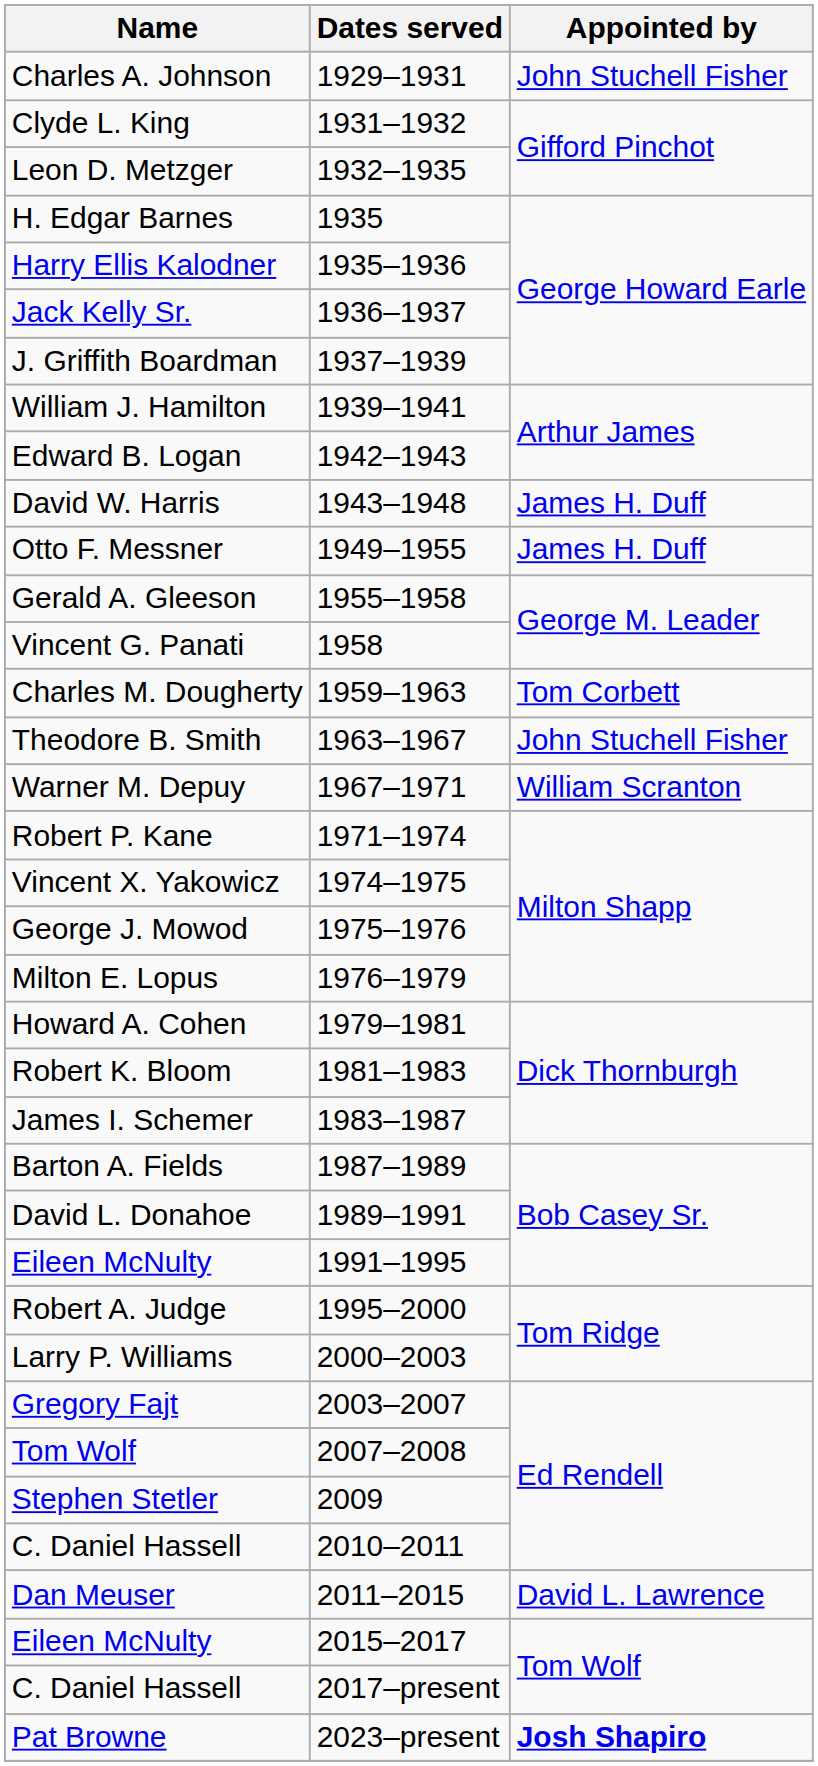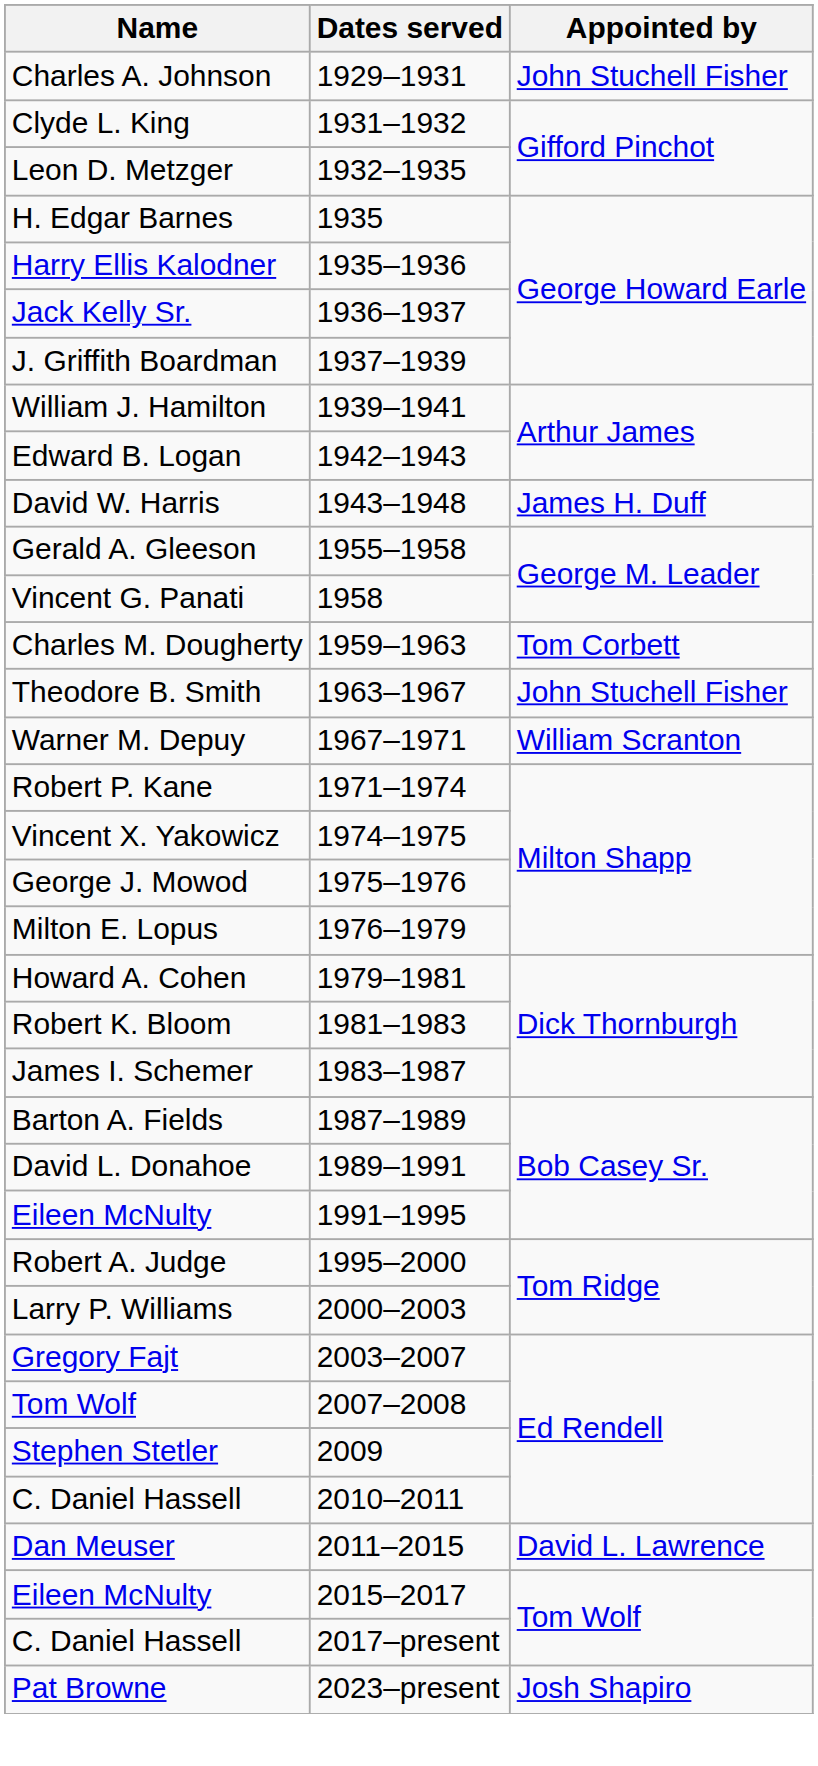- row: Otto F. Messner | 1949–1955 | James H. Duff
Pat Browne | Appointed by: bold -> normal
